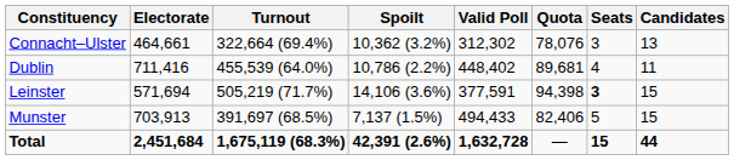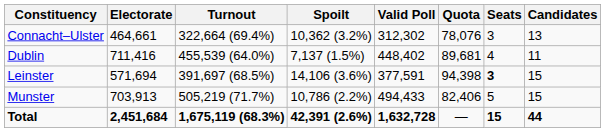Dublin | Spoilt: 10,786 (2.2%) -> 7,137 (1.5%)
Leinster | Turnout: 505,219 (71.7%) -> 391,697 (68.5%)
Munster | Turnout: 391,697 (68.5%) -> 505,219 (71.7%)
Munster | Spoilt: 7,137 (1.5%) -> 10,786 (2.2%)
